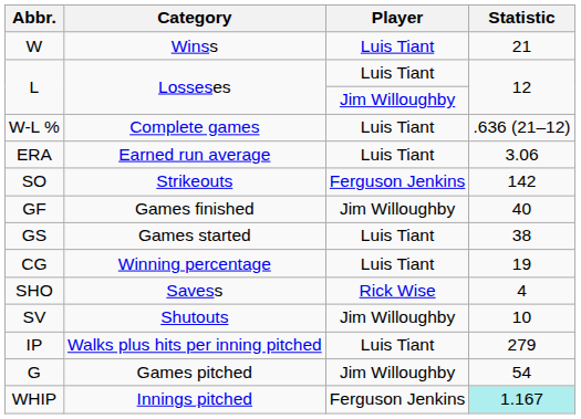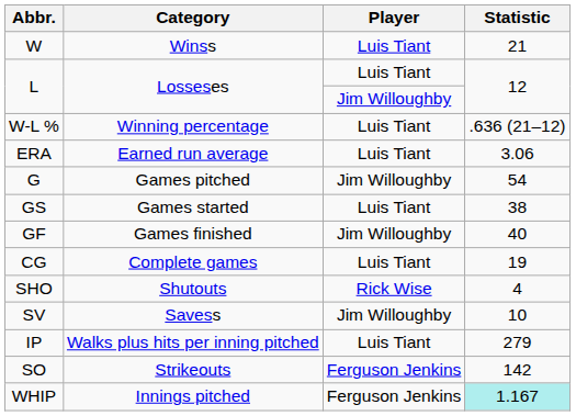W-L % | Category: Complete games -> Winning percentage
rows swapped: G <-> SO
rows swapped: GS <-> GF
CG | Category: Winning percentage -> Complete games
SHO | Category: Savess -> Shutouts
SV | Category: Shutouts -> Savess
